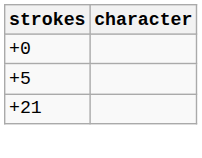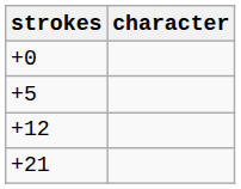+ row: +12
